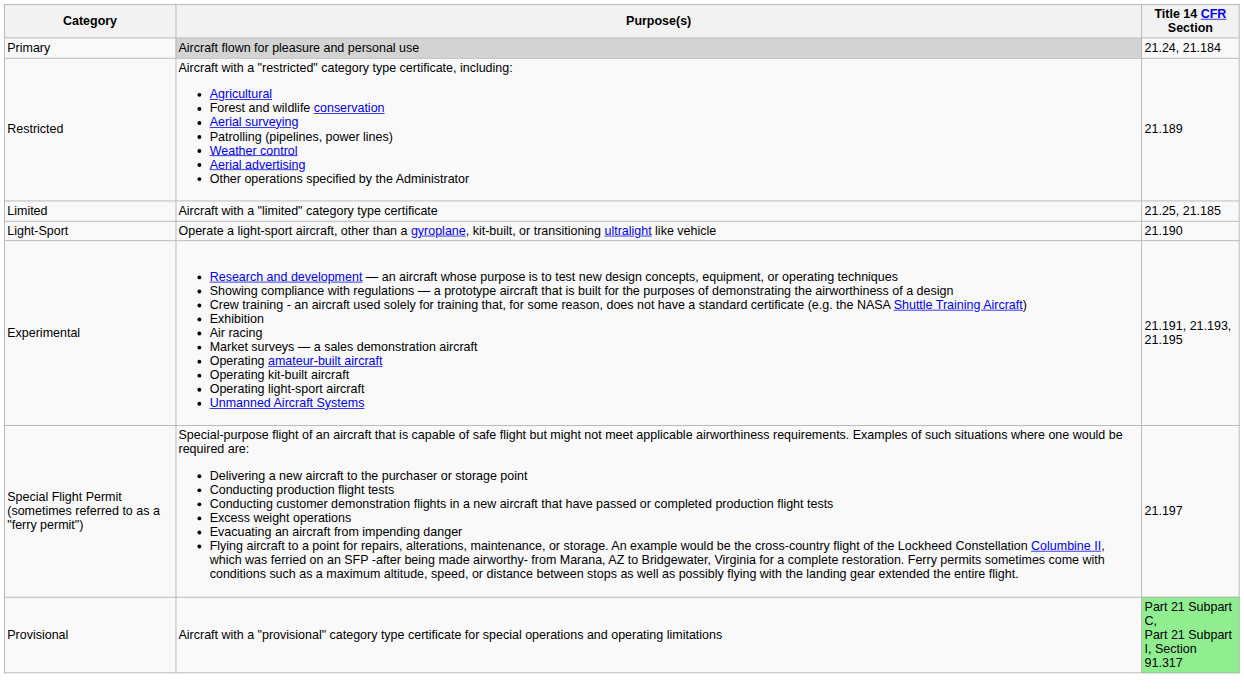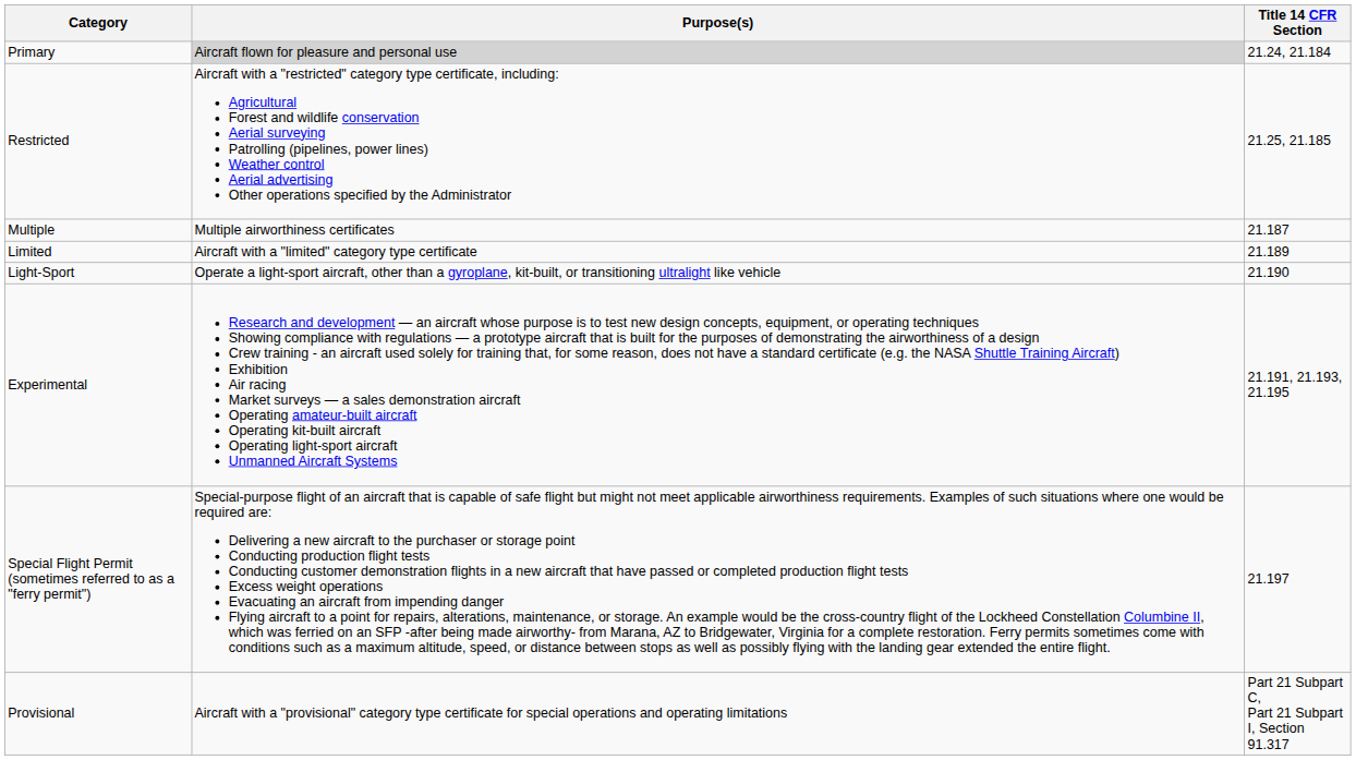Restricted | Title 14 CFR Section: 21.189 -> 21.25, 21.185
+ row: Multiple | Multiple airworthiness certificates | 21.187
Limited | Title 14 CFR Section: 21.25, 21.185 -> 21.189
Provisional | Title 14 CFR Section: lightgreen background -> no background
